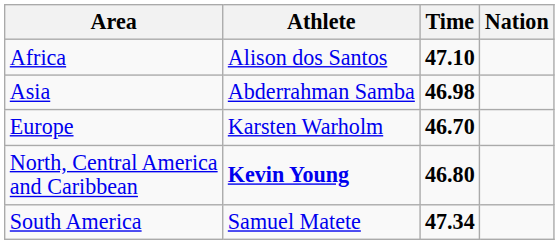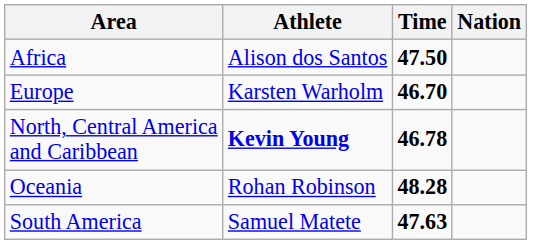Africa | Time: 47.10 -> 47.50
- row: Asia | Abderrahman Samba | 46.98
North, Central America and Caribbean | Time: 46.80 -> 46.78
+ row: Oceania | Rohan Robinson | 48.28
South America | Time: 47.34 -> 47.63
